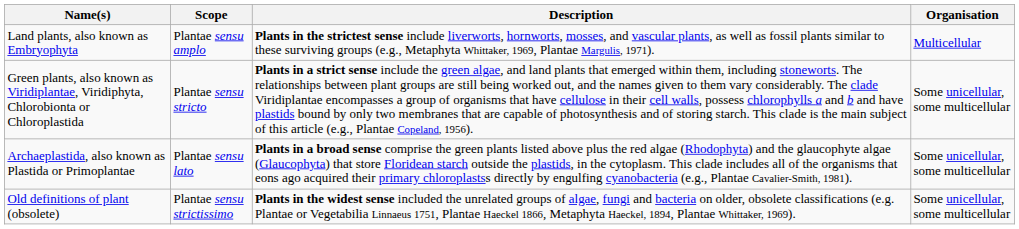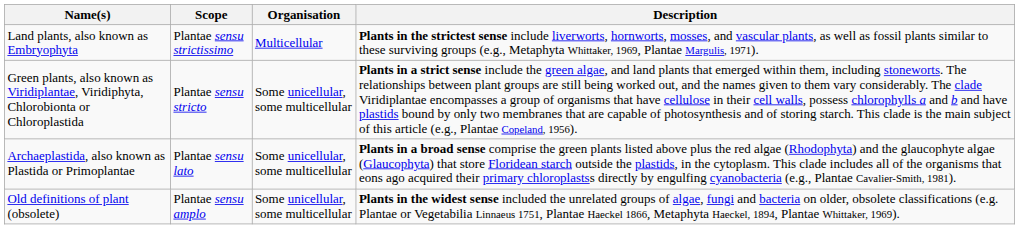columns swapped: Organisation <-> Description
Land plants, also known as Embryophyta | Scope: Plantae sensu amplo -> Plantae sensu strictissimo
Old definitions of plant (obsolete) | Scope: Plantae sensu strictissimo -> Plantae sensu amplo
